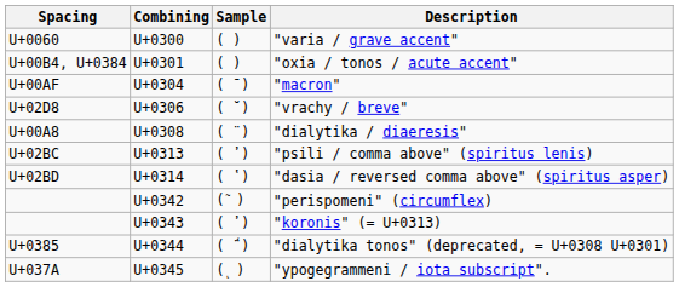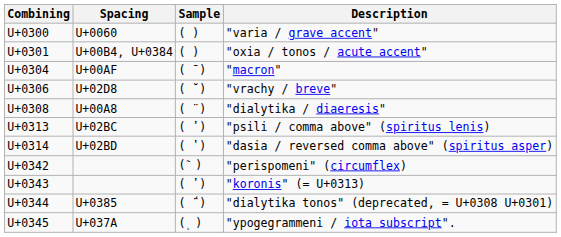columns swapped: Combining <-> Spacing
